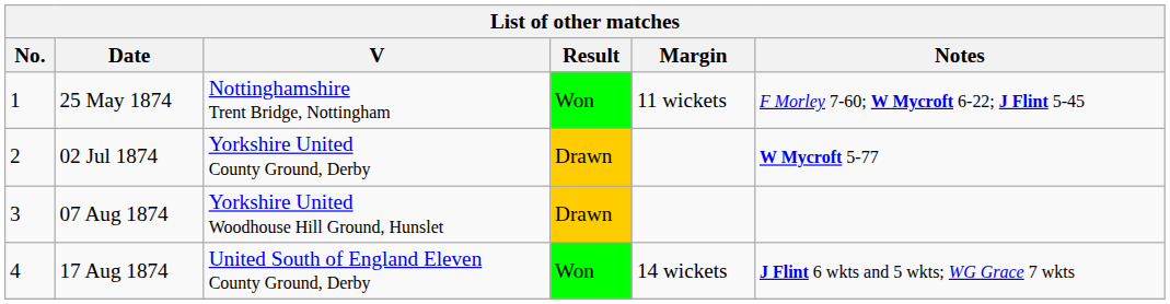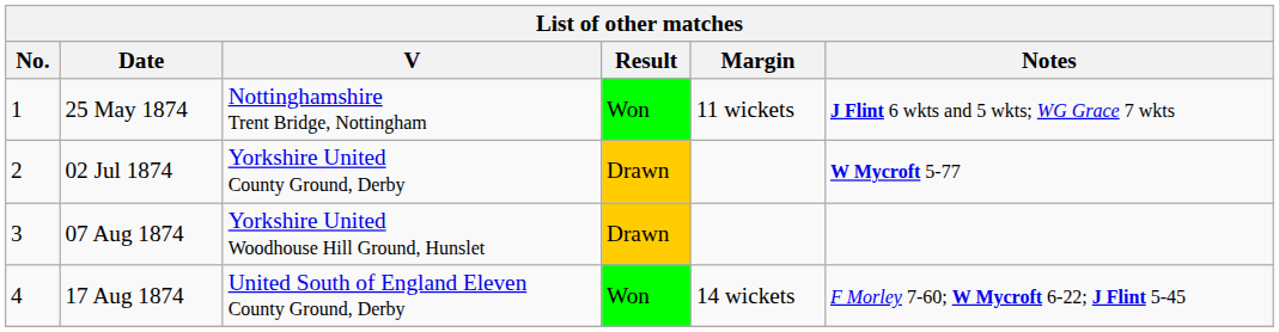25 May 1874 | Notes: F Morley 7-60; W Mycroft 6-22; J Flint 5-45 -> J Flint 6 wkts and 5 wkts; WG Grace 7 wkts
17 Aug 1874 | Notes: J Flint 6 wkts and 5 wkts; WG Grace 7 wkts -> F Morley 7-60; W Mycroft 6-22; J Flint 5-45
